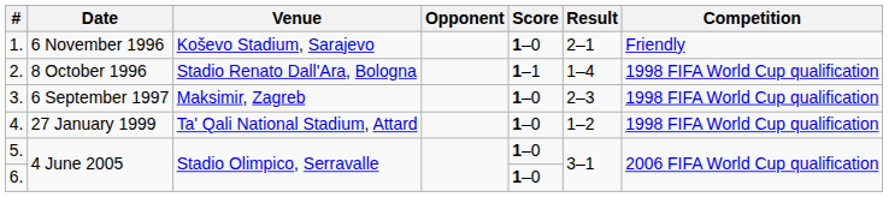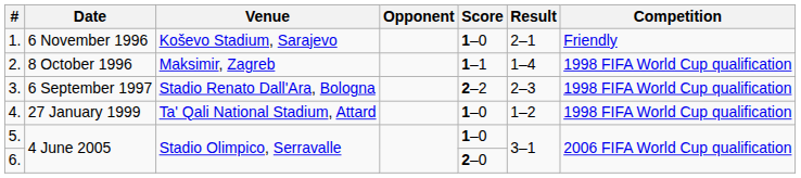2. | Venue: Stadio Renato Dall'Ara, Bologna -> Maksimir, Zagreb
3. | Venue: Maksimir, Zagreb -> Stadio Renato Dall'Ara, Bologna
3. | Score: 1–0 -> 2–2
6. | Score: 1–0 -> 2–0
